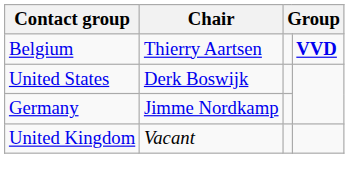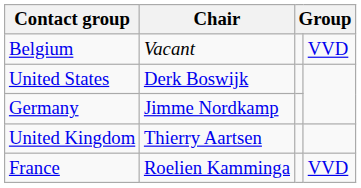Belgium | Chair: Thierry Aartsen -> Vacant
Belgium | column 4: bold -> normal
United Kingdom | Chair: Vacant -> Thierry Aartsen
+ row: France | Roelien Kamminga | VVD
